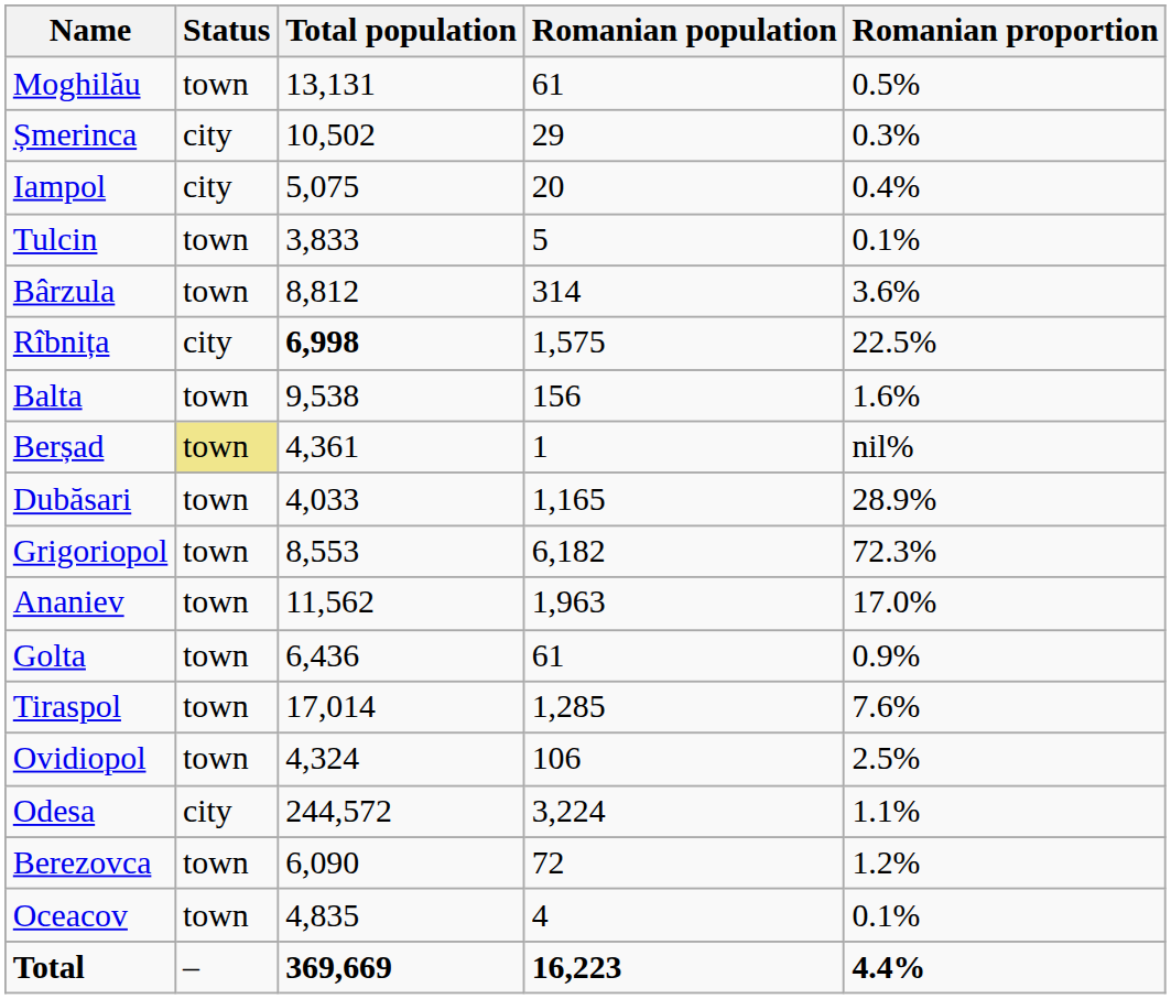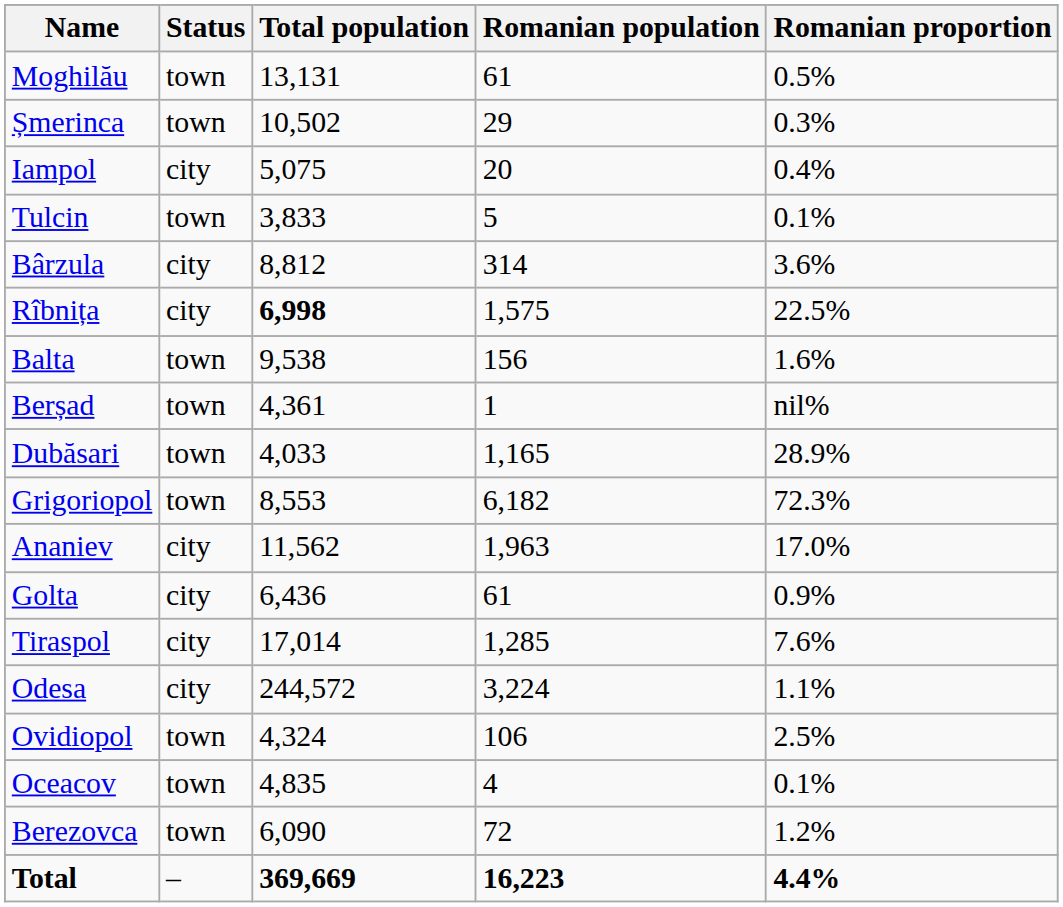Șmerinca | Status: city -> town
Bârzula | Status: town -> city
Berșad | Status: khaki background -> no background
Ananiev | Status: town -> city
Golta | Status: town -> city
Tiraspol | Status: town -> city
rows swapped: Ovidiopol <-> Odesa
rows swapped: Berezovca <-> Oceacov
